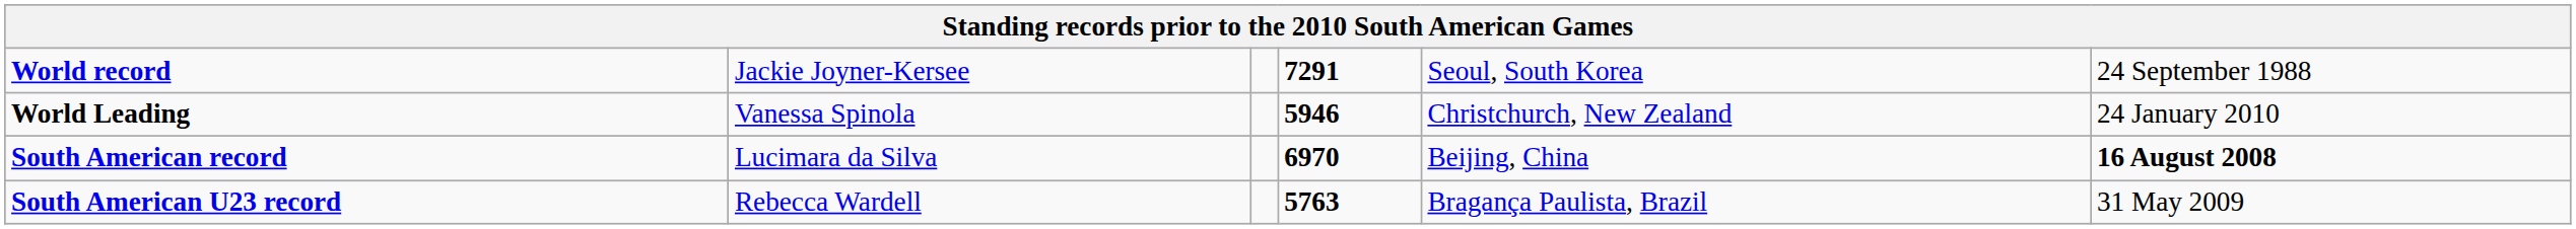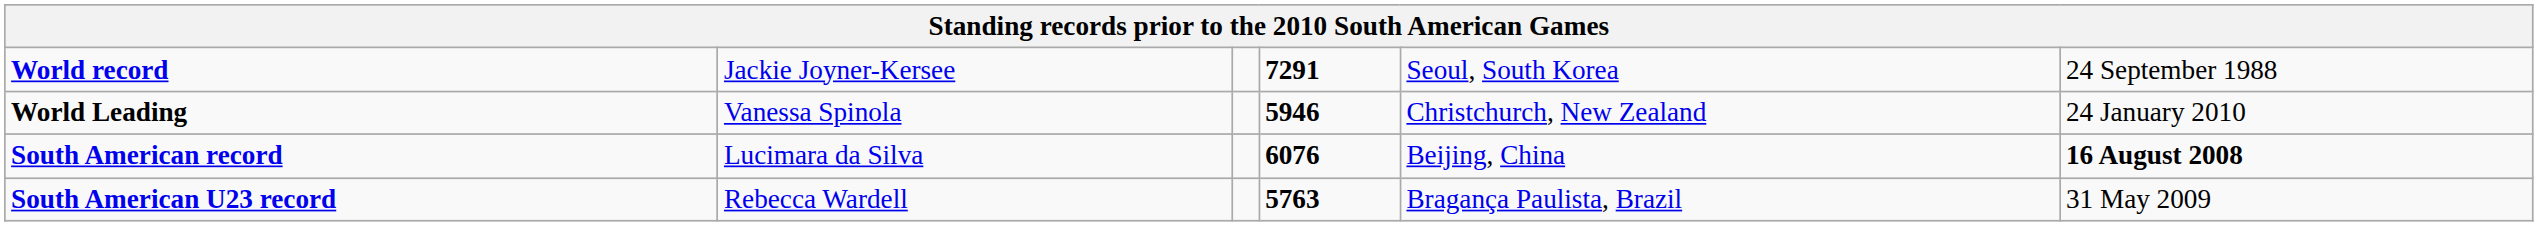South American record | column 4: 6970 -> 6076
